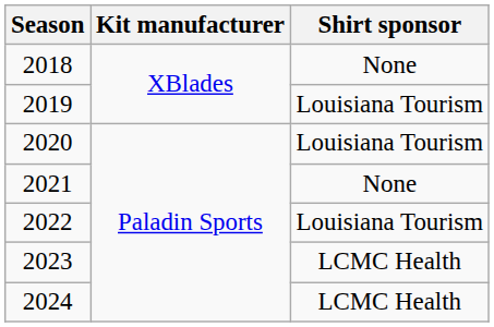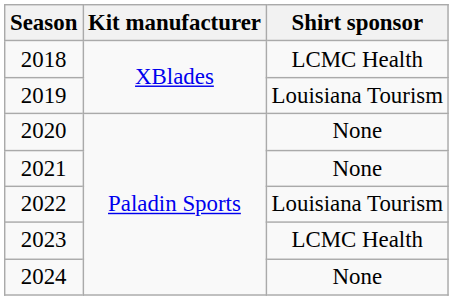2018 | Shirt sponsor: None -> LCMC Health
2020 | Shirt sponsor: Louisiana Tourism -> None
2024 | Shirt sponsor: LCMC Health -> None
